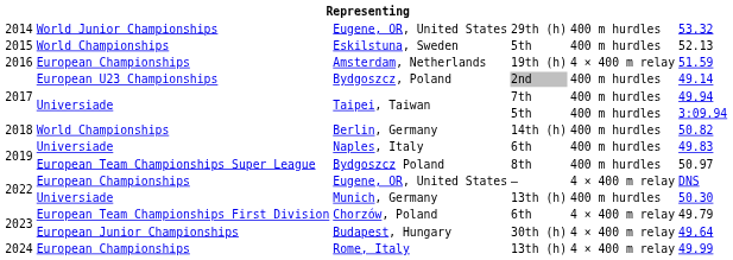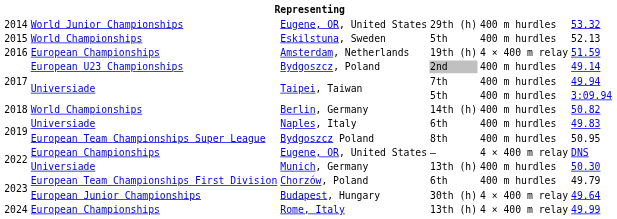Bydgoszcz Poland | column 6: 50.97 -> 50.95
Chorzów, Poland | column 5: 4 × 400 m relay -> 400 m hurdles
